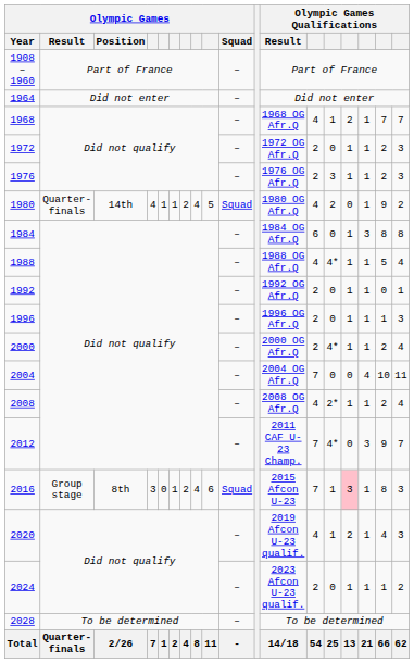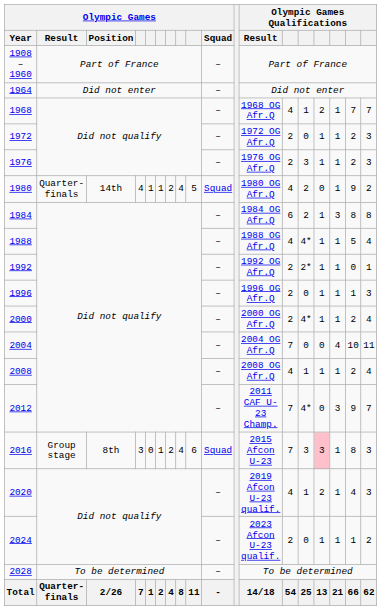1984 | column 14: 0 -> 2
1992 | column 14: 0 -> 2*
2008 | column 14: 2* -> 1
2016 | column 14: 1 -> 3
